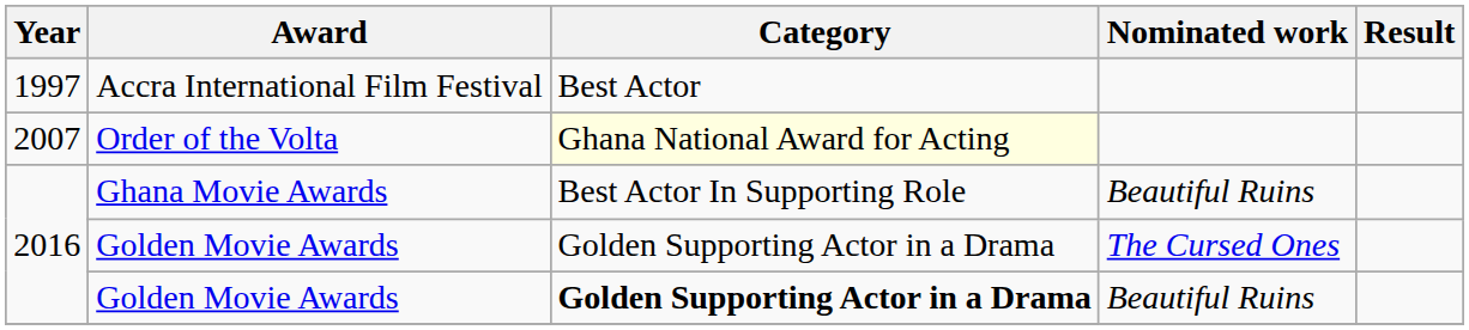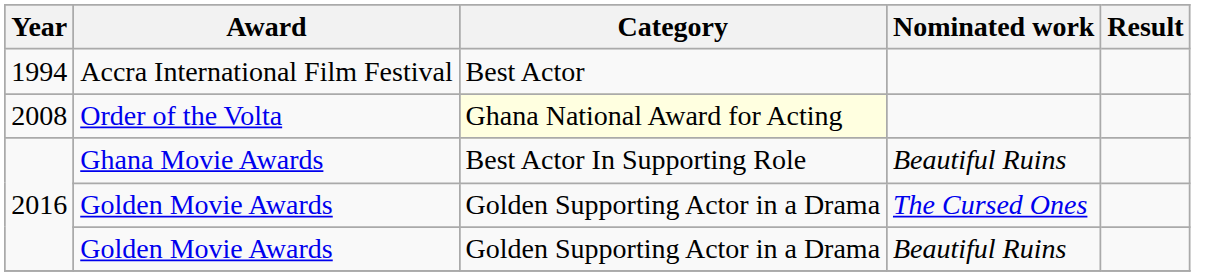Accra International Film Festival | Year: 1997 -> 1994
Order of the Volta | Year: 2007 -> 2008
Golden Movie Awards / Beautiful Ruins | Category: bold -> normal
